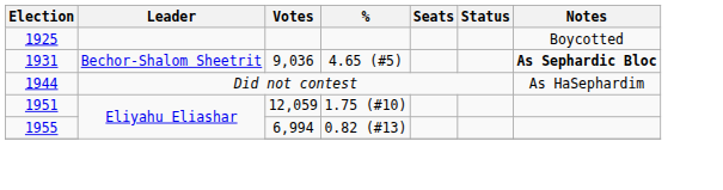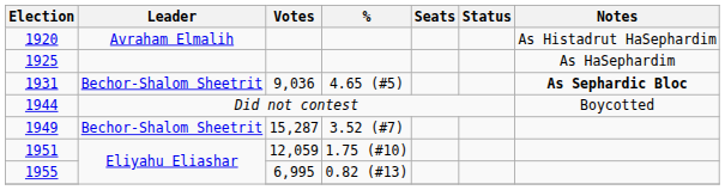+ row: 1920 | Avraham Elmalih | As Histadrut HaSephardim
1925 | Notes: Boycotted -> As HaSephardim
1944 | Notes: As HaSephardim -> Boycotted
+ row: 1949 | Bechor-Shalom Sheetrit | 15,287 | 3.52 (#7)
1955 | Votes: 6,994 -> 6,995
